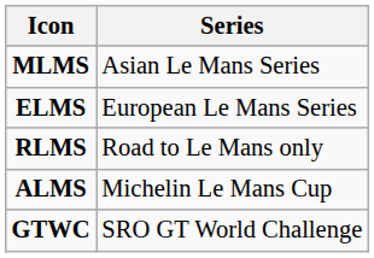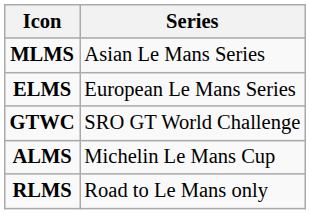rows swapped: GTWC <-> RLMS
